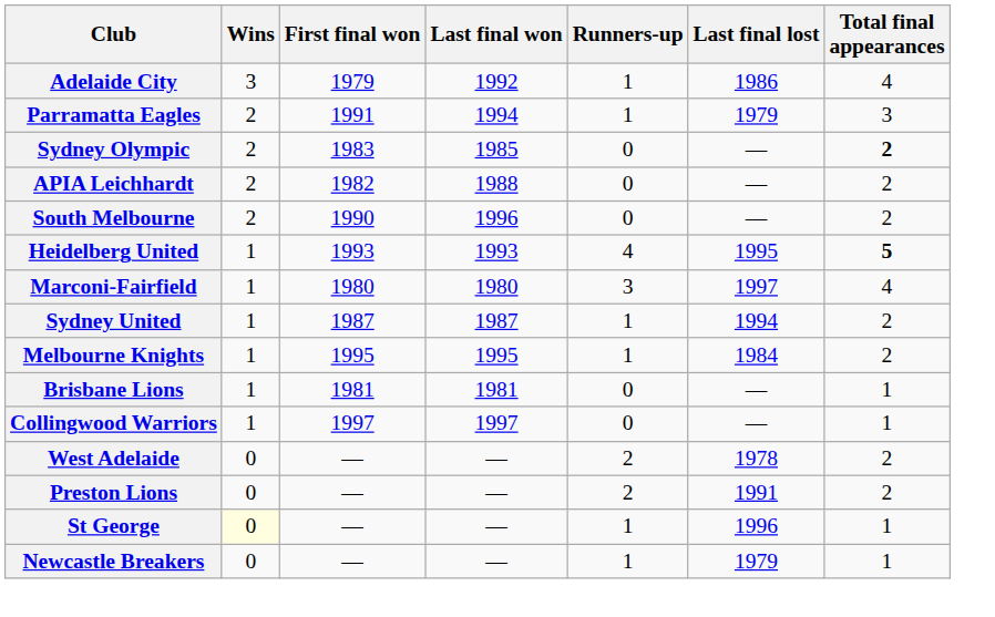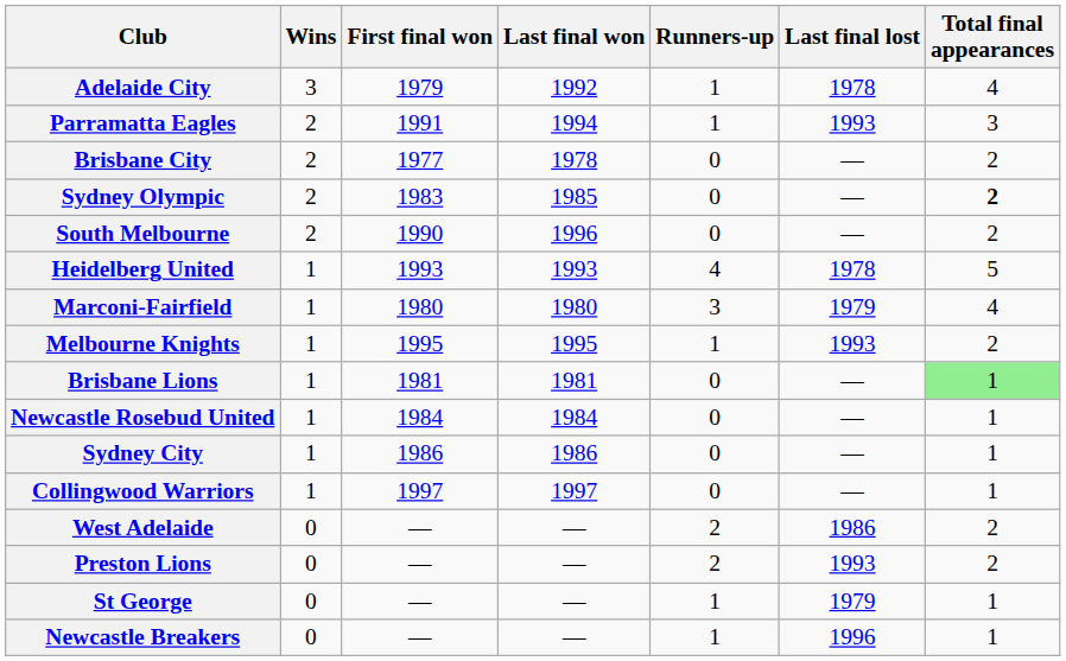Adelaide City | Last final lost: 1986 -> 1978
Parramatta Eagles | Last final lost: 1979 -> 1993
+ row: Brisbane City | 2 | 1977 | 1978 | 0 | — | 2
- row: APIA Leichhardt | 2 | 1982 | 1988 | 0 | — | 2
Heidelberg United | Last final lost: 1995 -> 1978
Heidelberg United | Total final appearances: bold -> normal
Marconi-Fairfield | Last final lost: 1997 -> 1979
- row: Sydney United | 1 | 1987 | 1987 | 1 | 1994 | 2
Melbourne Knights | Last final lost: 1984 -> 1993
Brisbane Lions | Total final appearances: no background -> lightgreen background
+ row: Newcastle Rosebud United | 1 | 1984 | 1984 | 0 | — | 1
+ row: Sydney City | 1 | 1986 | 1986 | 0 | — | 1
West Adelaide | Last final lost: 1978 -> 1986
Preston Lions | Last final lost: 1991 -> 1993
St George | Wins: lightyellow background -> no background
St George | Last final lost: 1996 -> 1979
Newcastle Breakers | Last final lost: 1979 -> 1996
